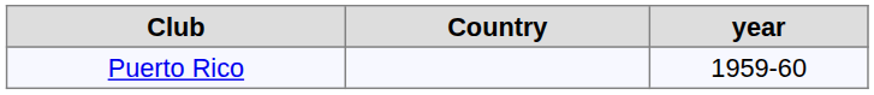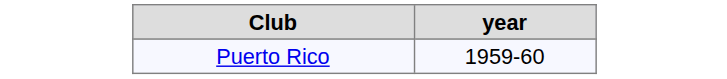- column: Country
